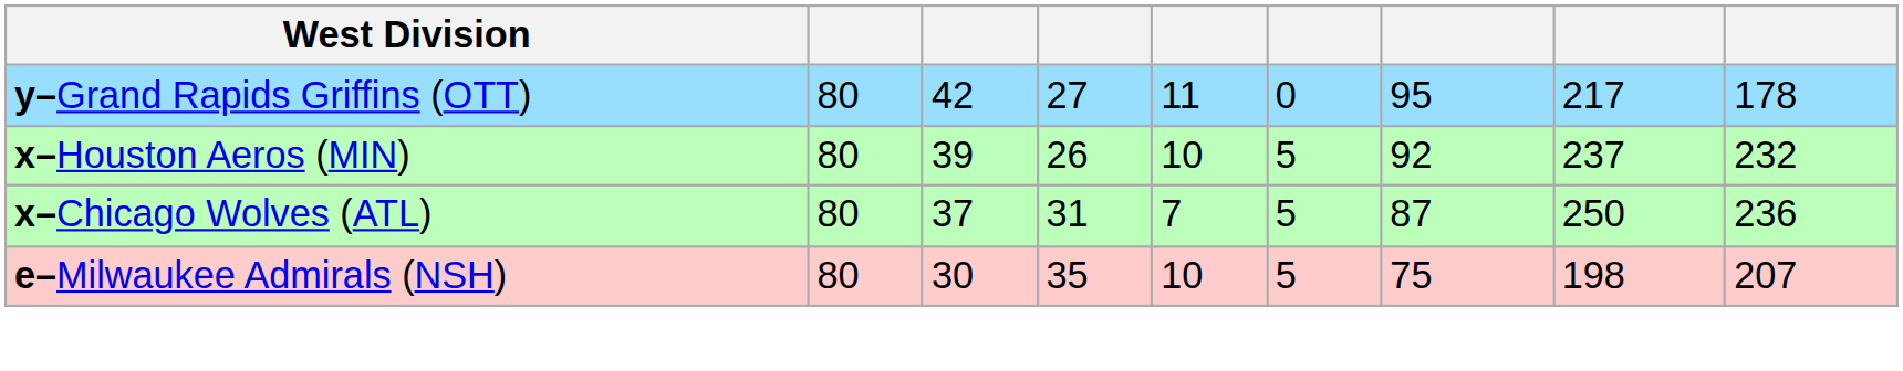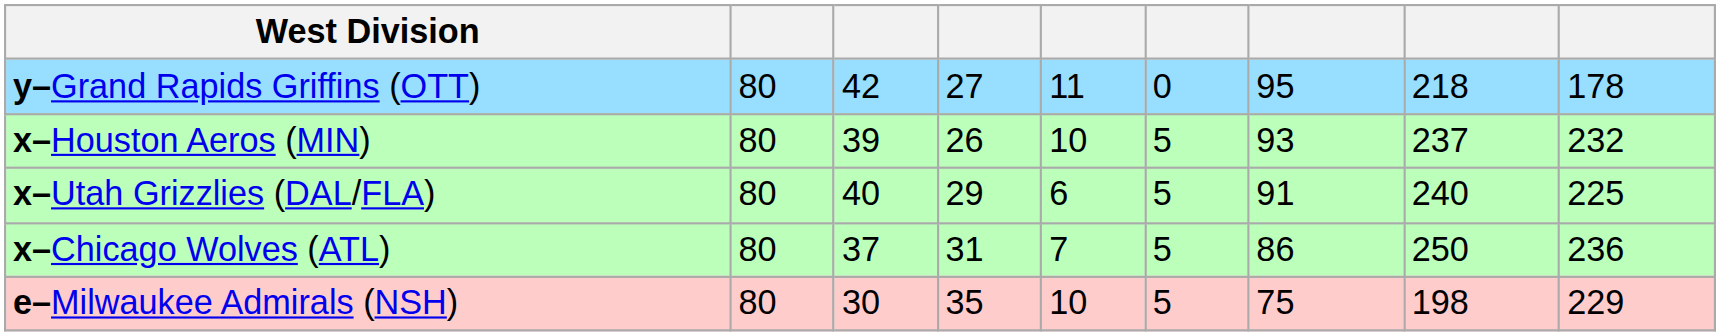y–Grand Rapids Griffins (OTT) | column 8: 217 -> 218
x–Houston Aeros (MIN) | column 7: 92 -> 93
+ row: x–Utah Grizzlies (DAL/FLA) | 80 | 40 | 29 | 6 | 5 | 91 | 240 | 225
x–Chicago Wolves (ATL) | column 7: 87 -> 86
e–Milwaukee Admirals (NSH) | column 9: 207 -> 229
